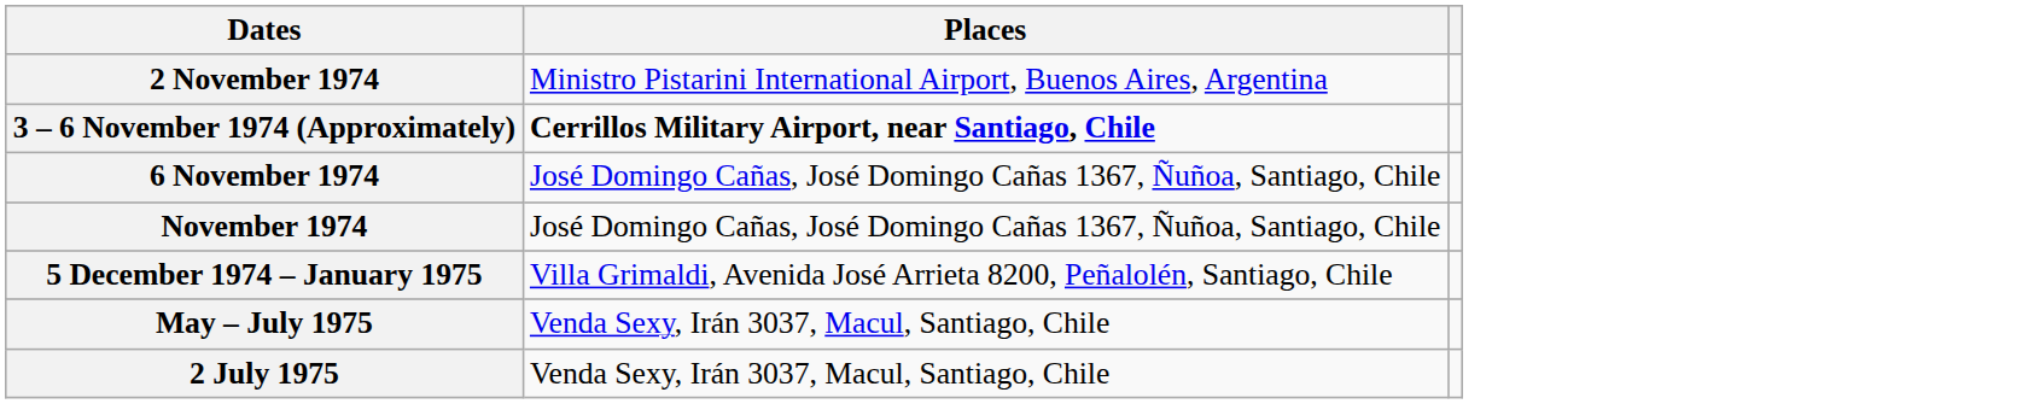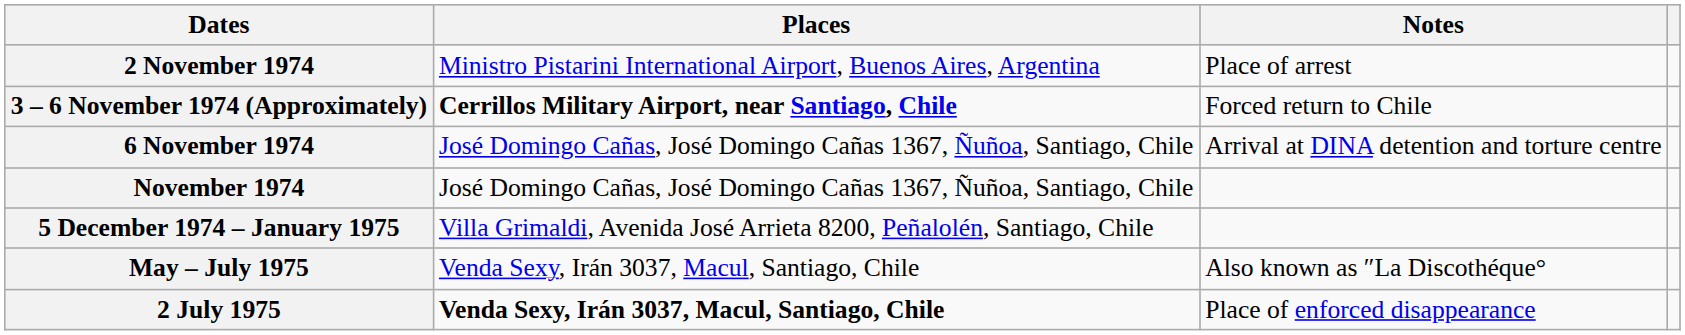+ column: Notes | Place of arrest | Forced return to Chile | Arrival at DINA detention and torture centre | Also known as ″La Discothéque° | Place of enforced disappearance
2 July 1975 | Places: normal -> bold
